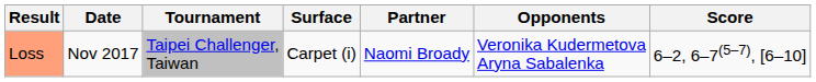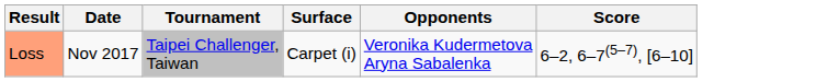- column: Partner | Naomi Broady
